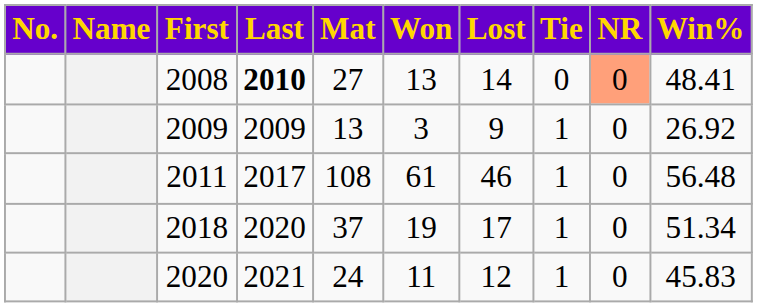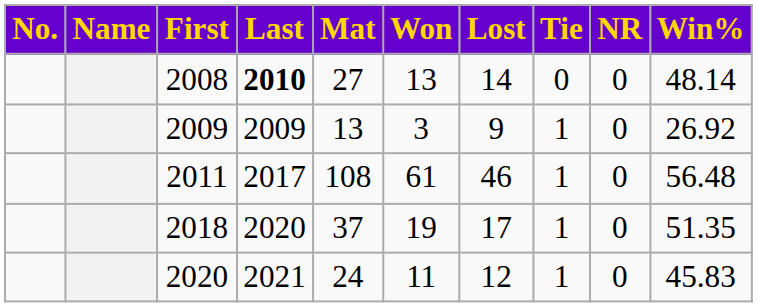2008 | NR: lightsalmon background -> no background
2008 | Win%: 48.41 -> 48.14
2018 | Win%: 51.34 -> 51.35
